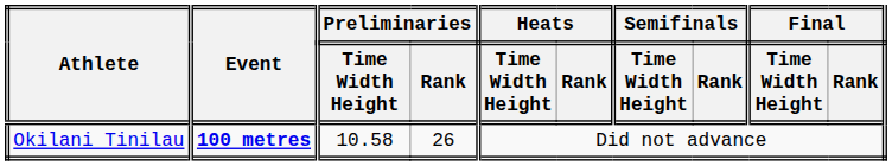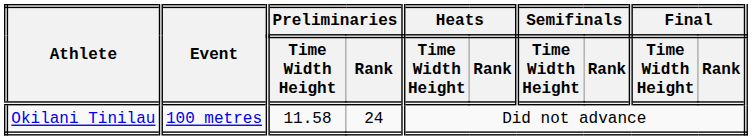Okilani Tinilau | Event: bold -> normal
Okilani Tinilau | Preliminaries / Time Width Height: 10.58 -> 11.58
Okilani Tinilau | Preliminaries / Rank: 26 -> 24
